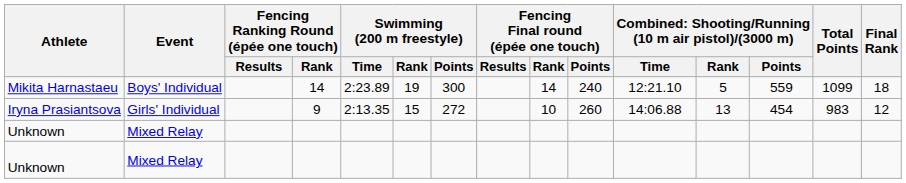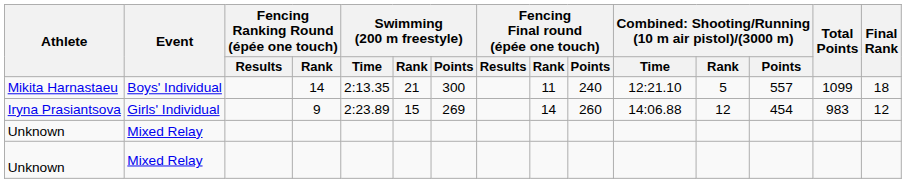Mikita Harnastaeu | Swimming (200 m freestyle) / Time: 2:23.89 -> 2:13.35
Mikita Harnastaeu | Swimming (200 m freestyle) / Rank: 19 -> 21
Mikita Harnastaeu | Fencing Final round (épée one touch) / Rank: 14 -> 11
Mikita Harnastaeu | column 13: 559 -> 557
Iryna Prasiantsova | Swimming (200 m freestyle) / Time: 2:13.35 -> 2:23.89
Iryna Prasiantsova | Swimming (200 m freestyle) / Points: 272 -> 269
Iryna Prasiantsova | Fencing Final round (épée one touch) / Rank: 10 -> 14
Iryna Prasiantsova | column 12: 13 -> 12
